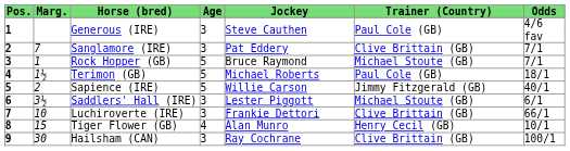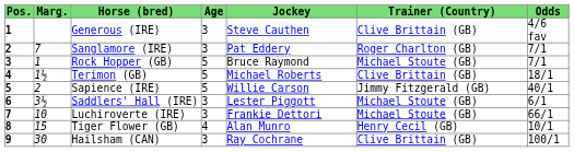Generous (IRE) | Trainer (Country): Paul Cole (GB) -> Clive Brittain (GB)
Sanglamore (IRE) | Trainer (Country): Clive Brittain (GB) -> Roger Charlton (GB)
Terimon (GB) | Trainer (Country): Paul Cole (GB) -> Clive Brittain (GB)
Luchiroverte (IRE) | Trainer (Country): Clive Brittain (GB) -> Michael Stoute (GB)
